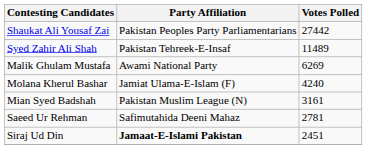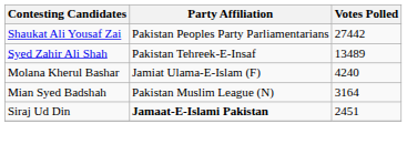Syed Zahir Ali Shah | Votes Polled: 11489 -> 13489
- row: Malik Ghulam Mustafa | Awami National Party | 6269
Mian Syed Badshah | Votes Polled: 3161 -> 3164
- row: Saeed Ur Rehman | Safimutahida Deeni Mahaz | 2781
